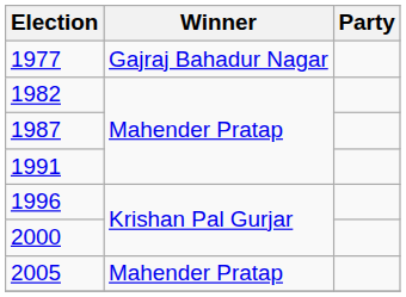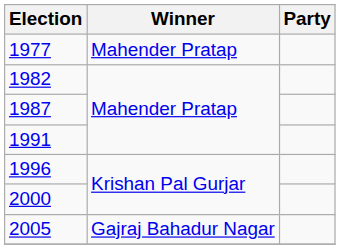1977 | Winner: Gajraj Bahadur Nagar -> Mahender Pratap
2005 | Winner: Mahender Pratap -> Gajraj Bahadur Nagar
